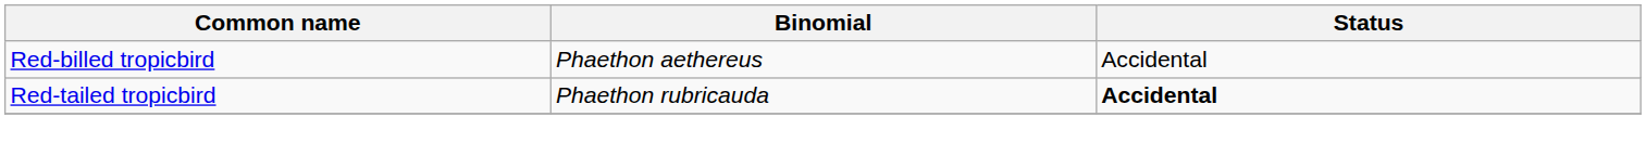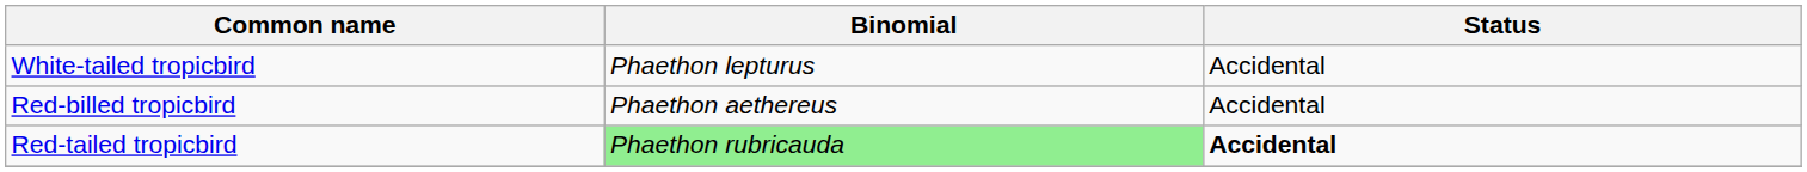+ row: White-tailed tropicbird | Phaethon lepturus | Accidental
Red-tailed tropicbird | Binomial: no background -> lightgreen background
